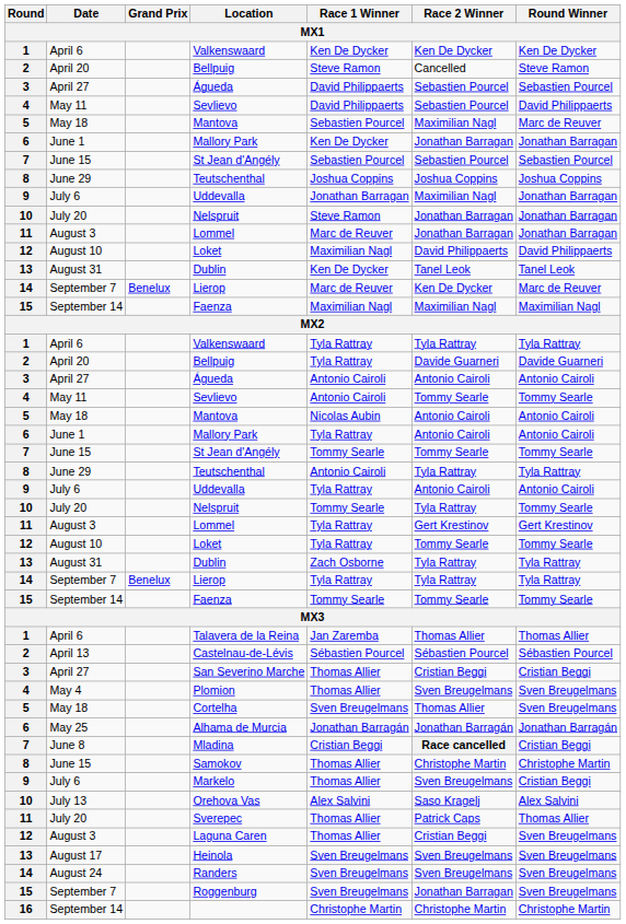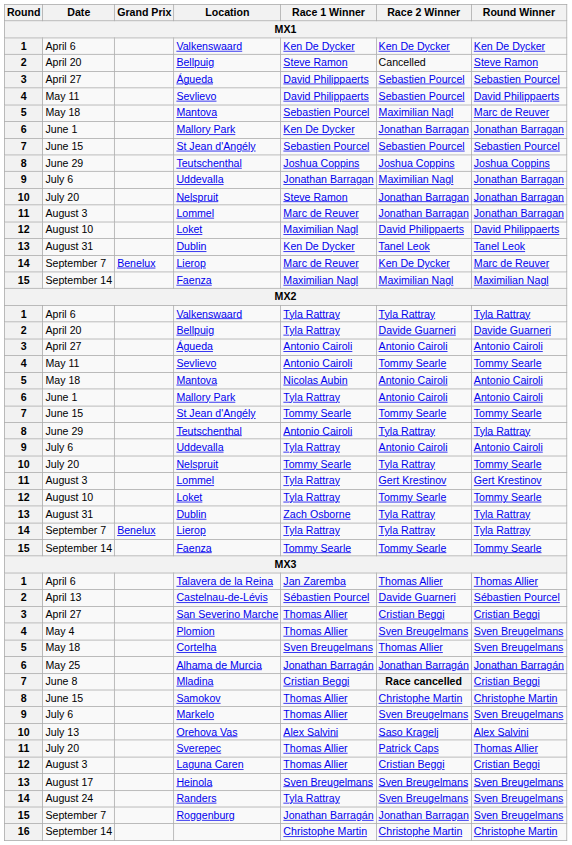Castelnau-de-Lévis | Race 2 Winner: Sébastien Pourcel -> Davide Guarneri
Markelo | Round Winner: Cristian Beggi -> Sven Breugelmans
Laguna Caren | Round Winner: Sven Breugelmans -> Cristian Beggi
Randers | Race 1 Winner: Sven Breugelmans -> Tyla Rattray
Roggenburg | Race 1 Winner: Sven Breugelmans -> Jonathan Barragán
